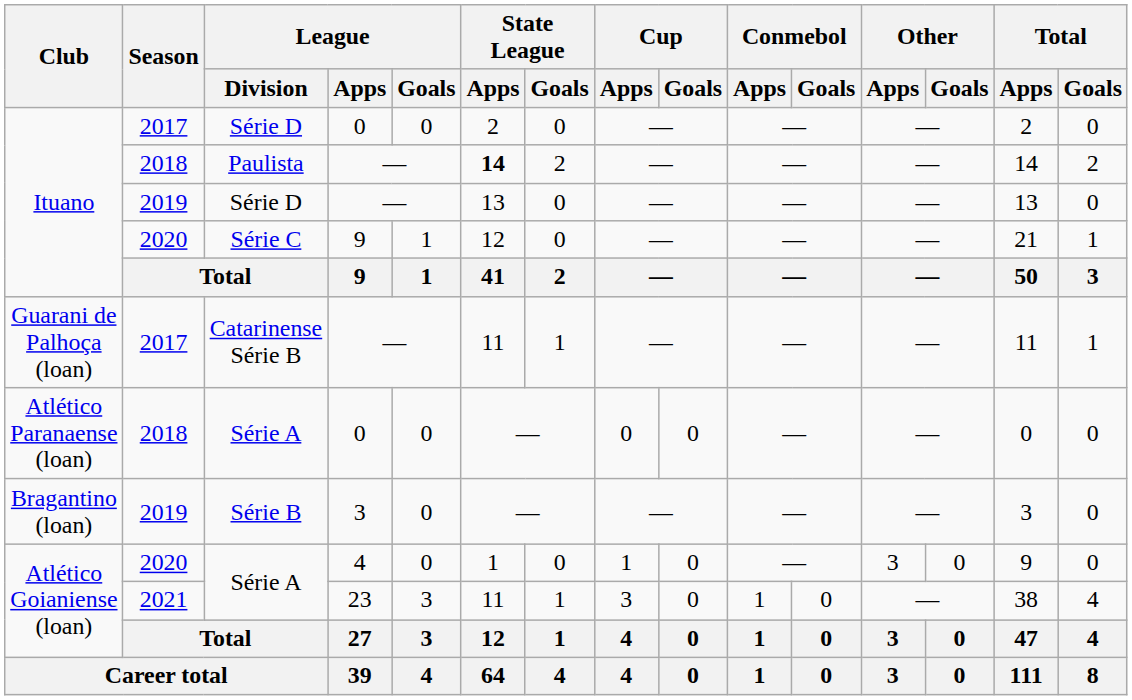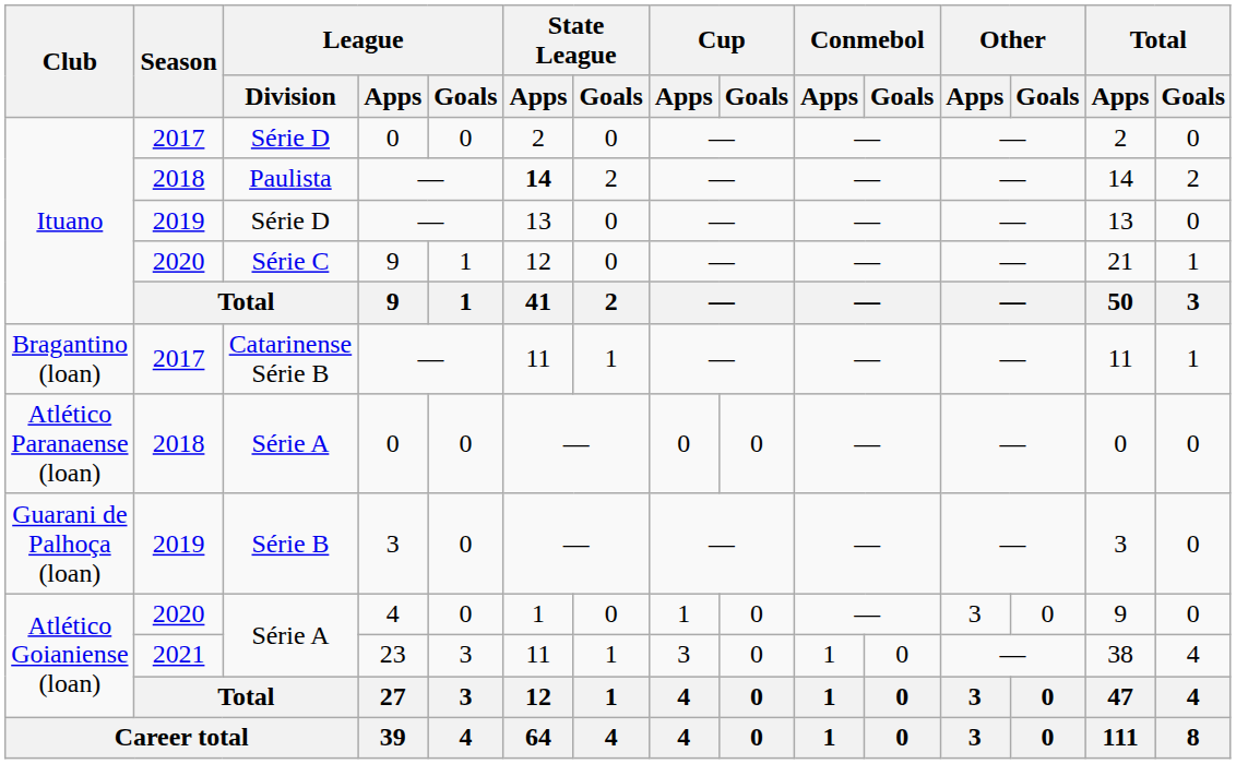Catarinense Série B | Club: Guarani de Palhoça (loan) -> Bragantino (loan)
Série B | Club: Bragantino (loan) -> Guarani de Palhoça (loan)
